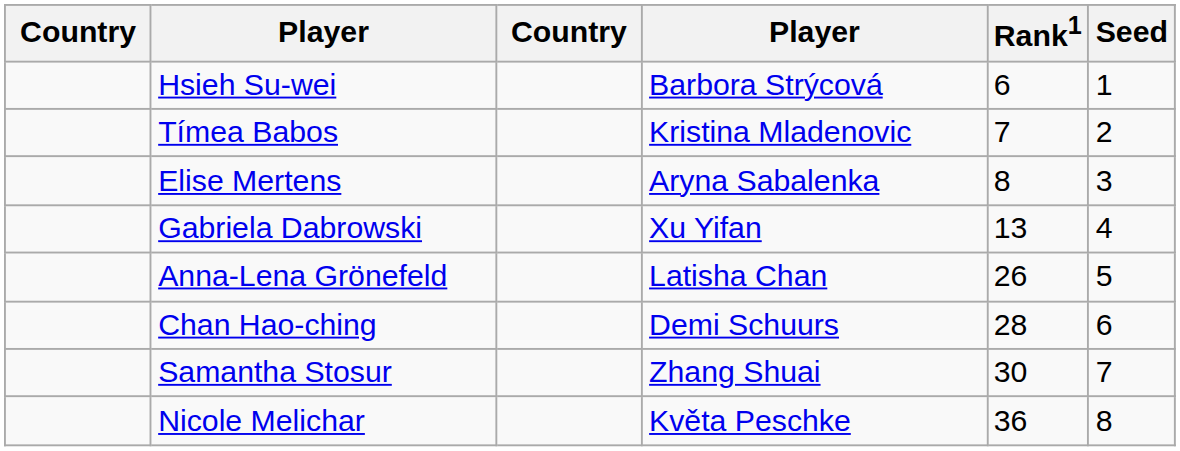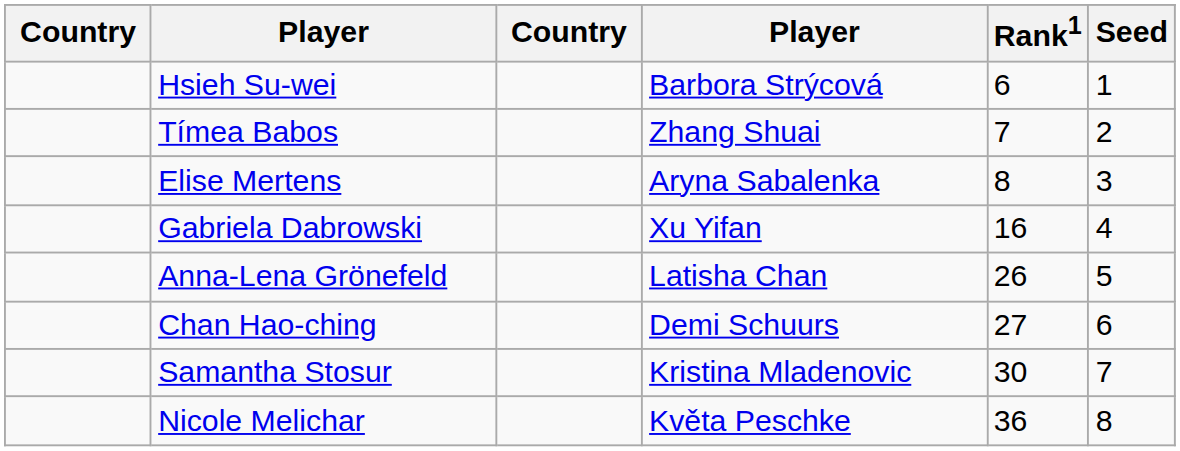Tímea Babos | column 4: Kristina Mladenovic -> Zhang Shuai
Gabriela Dabrowski | Rank1: 13 -> 16
Chan Hao-ching | Rank1: 28 -> 27
Samantha Stosur | column 4: Zhang Shuai -> Kristina Mladenovic
